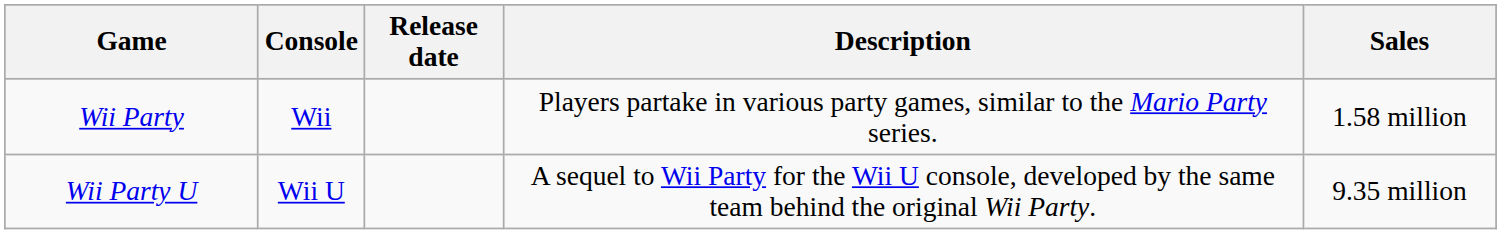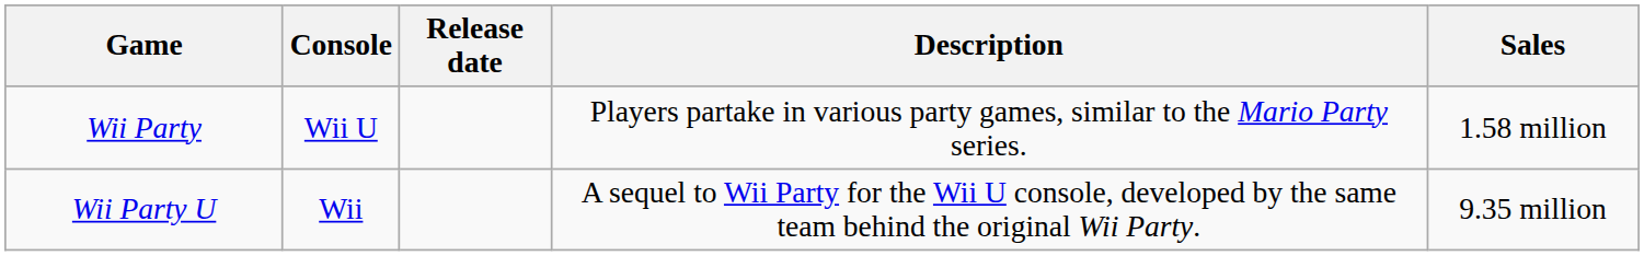Wii Party | Console: Wii -> Wii U
Wii Party U | Console: Wii U -> Wii
